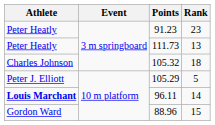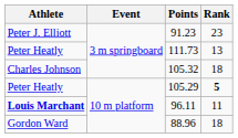91.23 | Athlete: Peter Heatly -> Peter J. Elliott
105.29 | Athlete: Peter J. Elliott -> Peter Heatly
105.29 | Rank: normal -> bold
96.11 | Rank: 14 -> 11
88.96 | Rank: 15 -> 18
